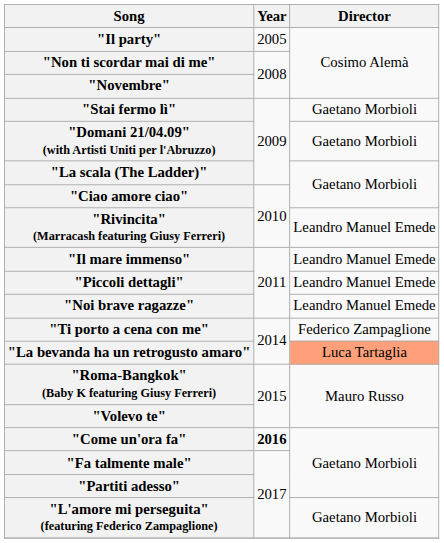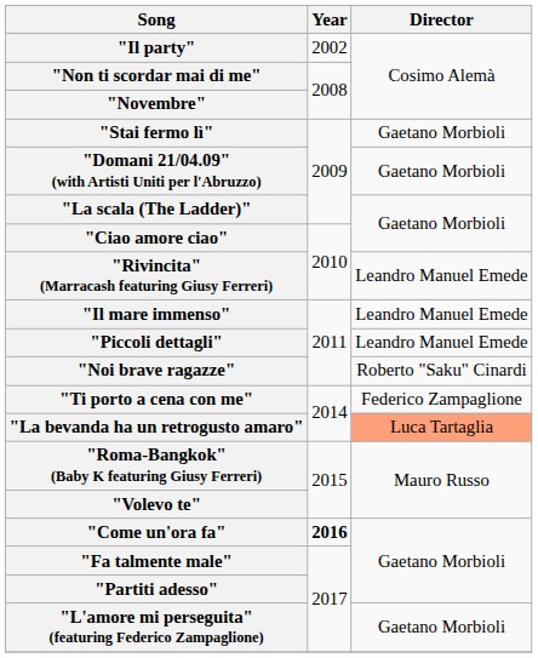"Il party" | Year: 2005 -> 2002
"Noi brave ragazze" | Director: Leandro Manuel Emede -> Roberto "Saku" Cinardi
